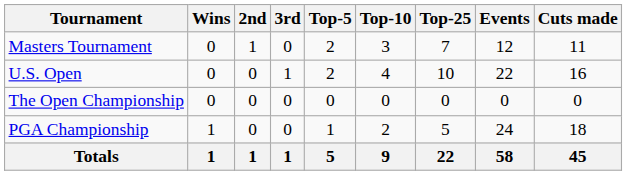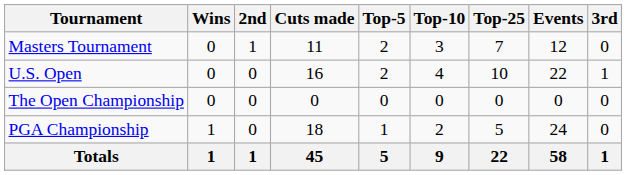columns swapped: 3rd <-> Cuts made
